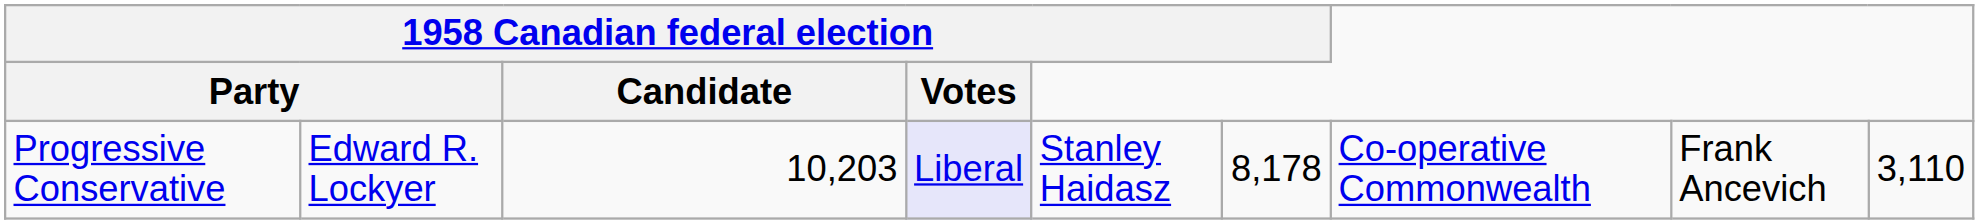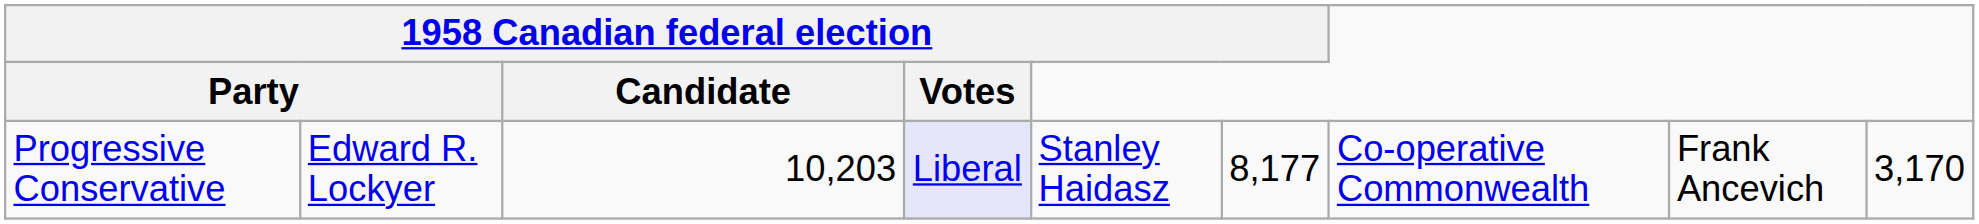Progressive Conservative | column 6: 8,178 -> 8,177
Progressive Conservative | column 9: 3,110 -> 3,170
